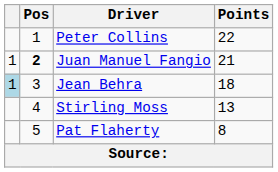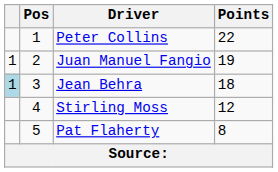Juan Manuel Fangio | Pos: bold -> normal
Juan Manuel Fangio | Points: 21 -> 19
Stirling Moss | Points: 13 -> 12
